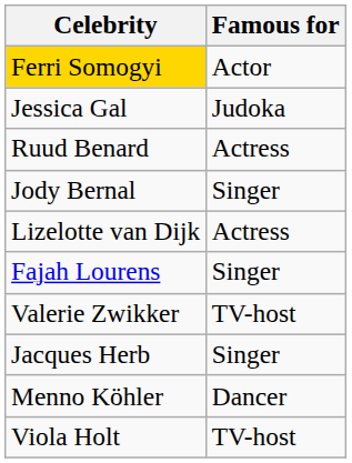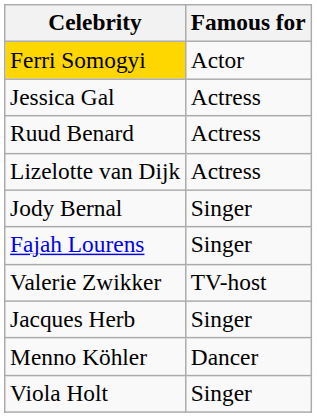Jessica Gal | Famous for: Judoka -> Actress
rows swapped: Jody Bernal <-> Lizelotte van Dijk
Viola Holt | Famous for: TV-host -> Singer
